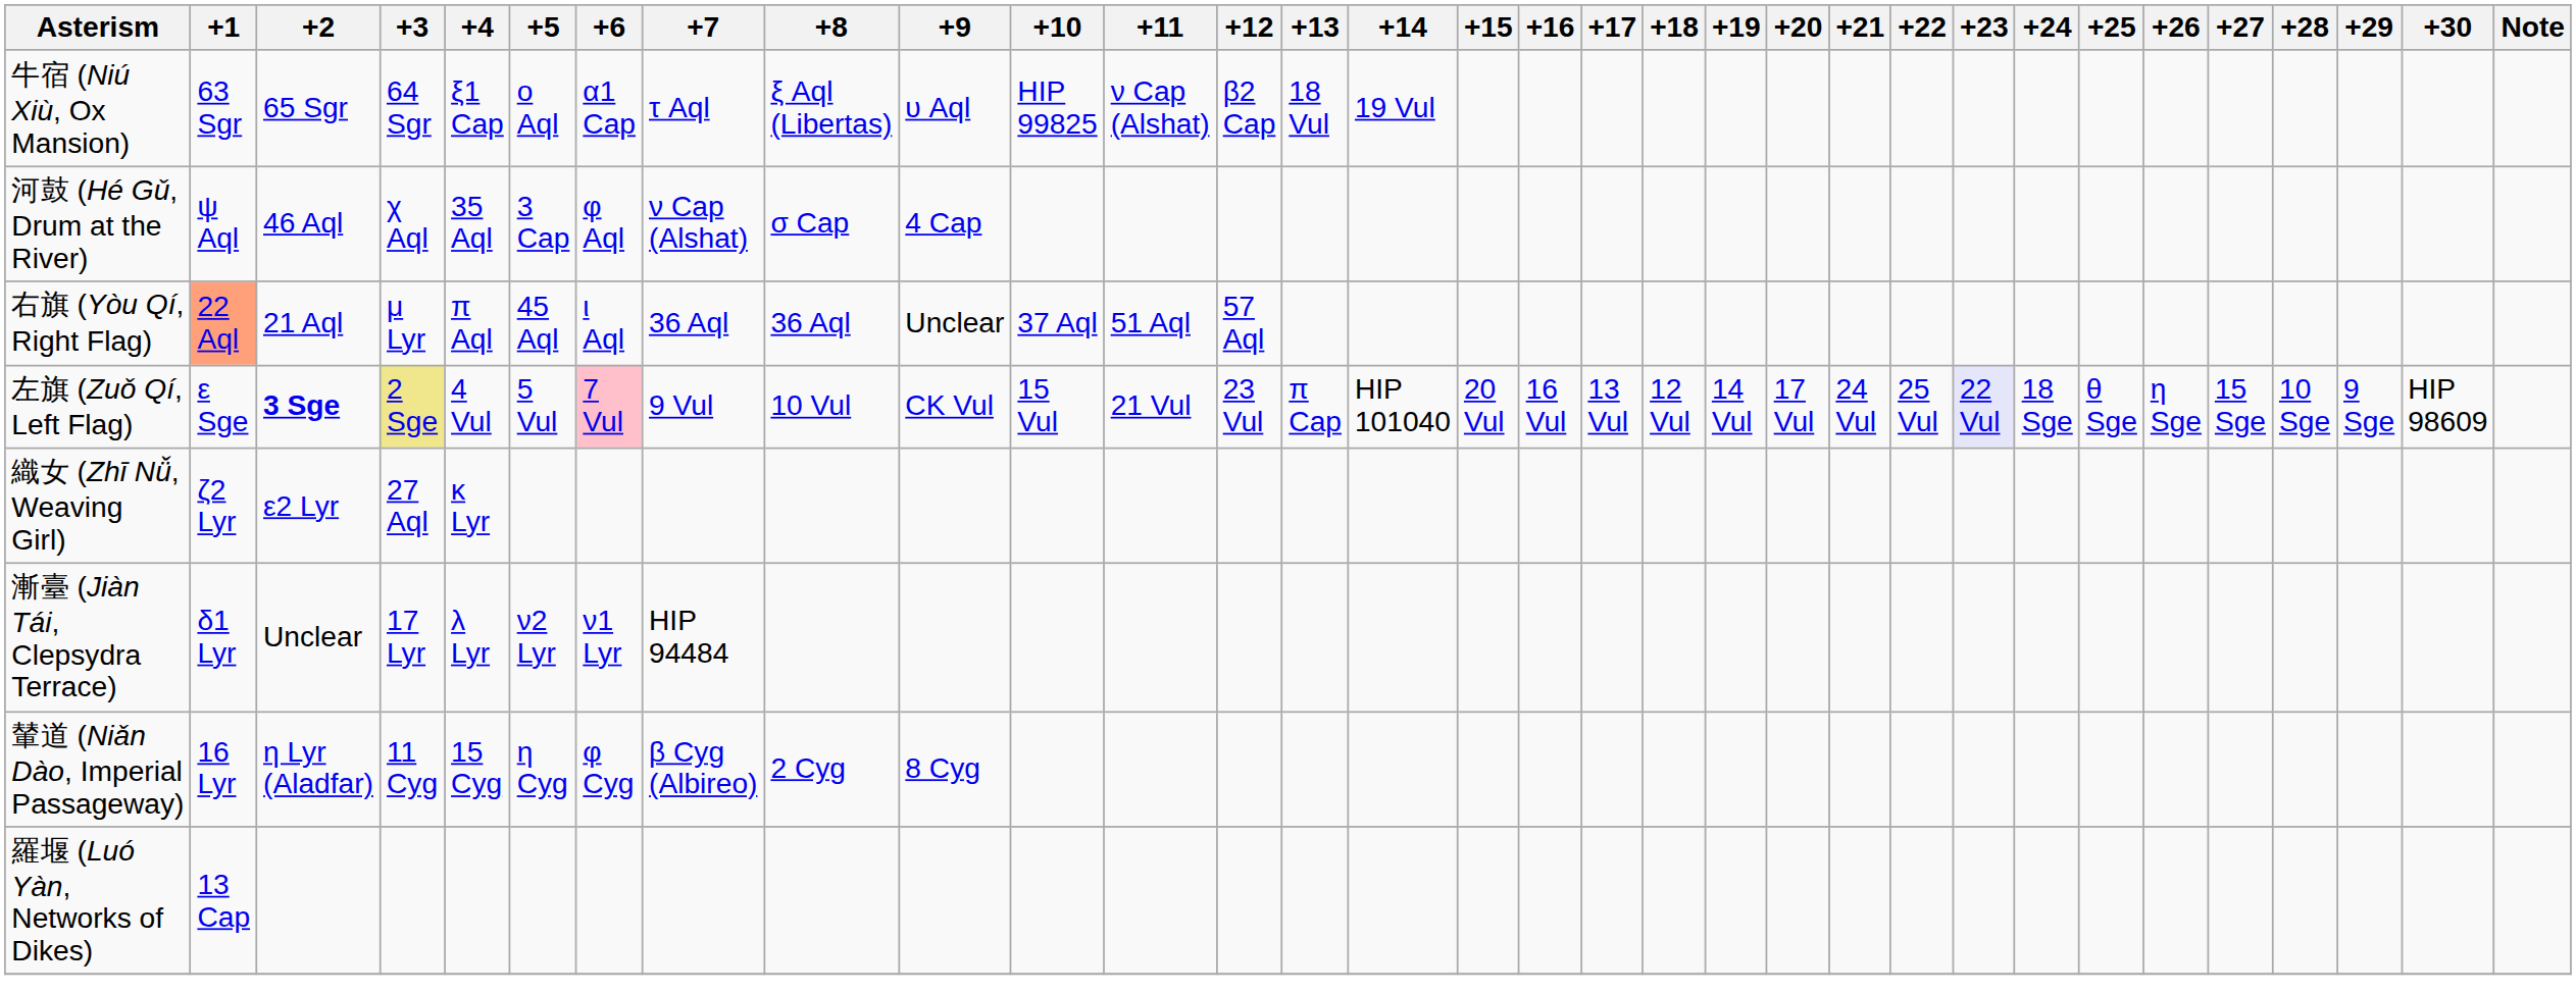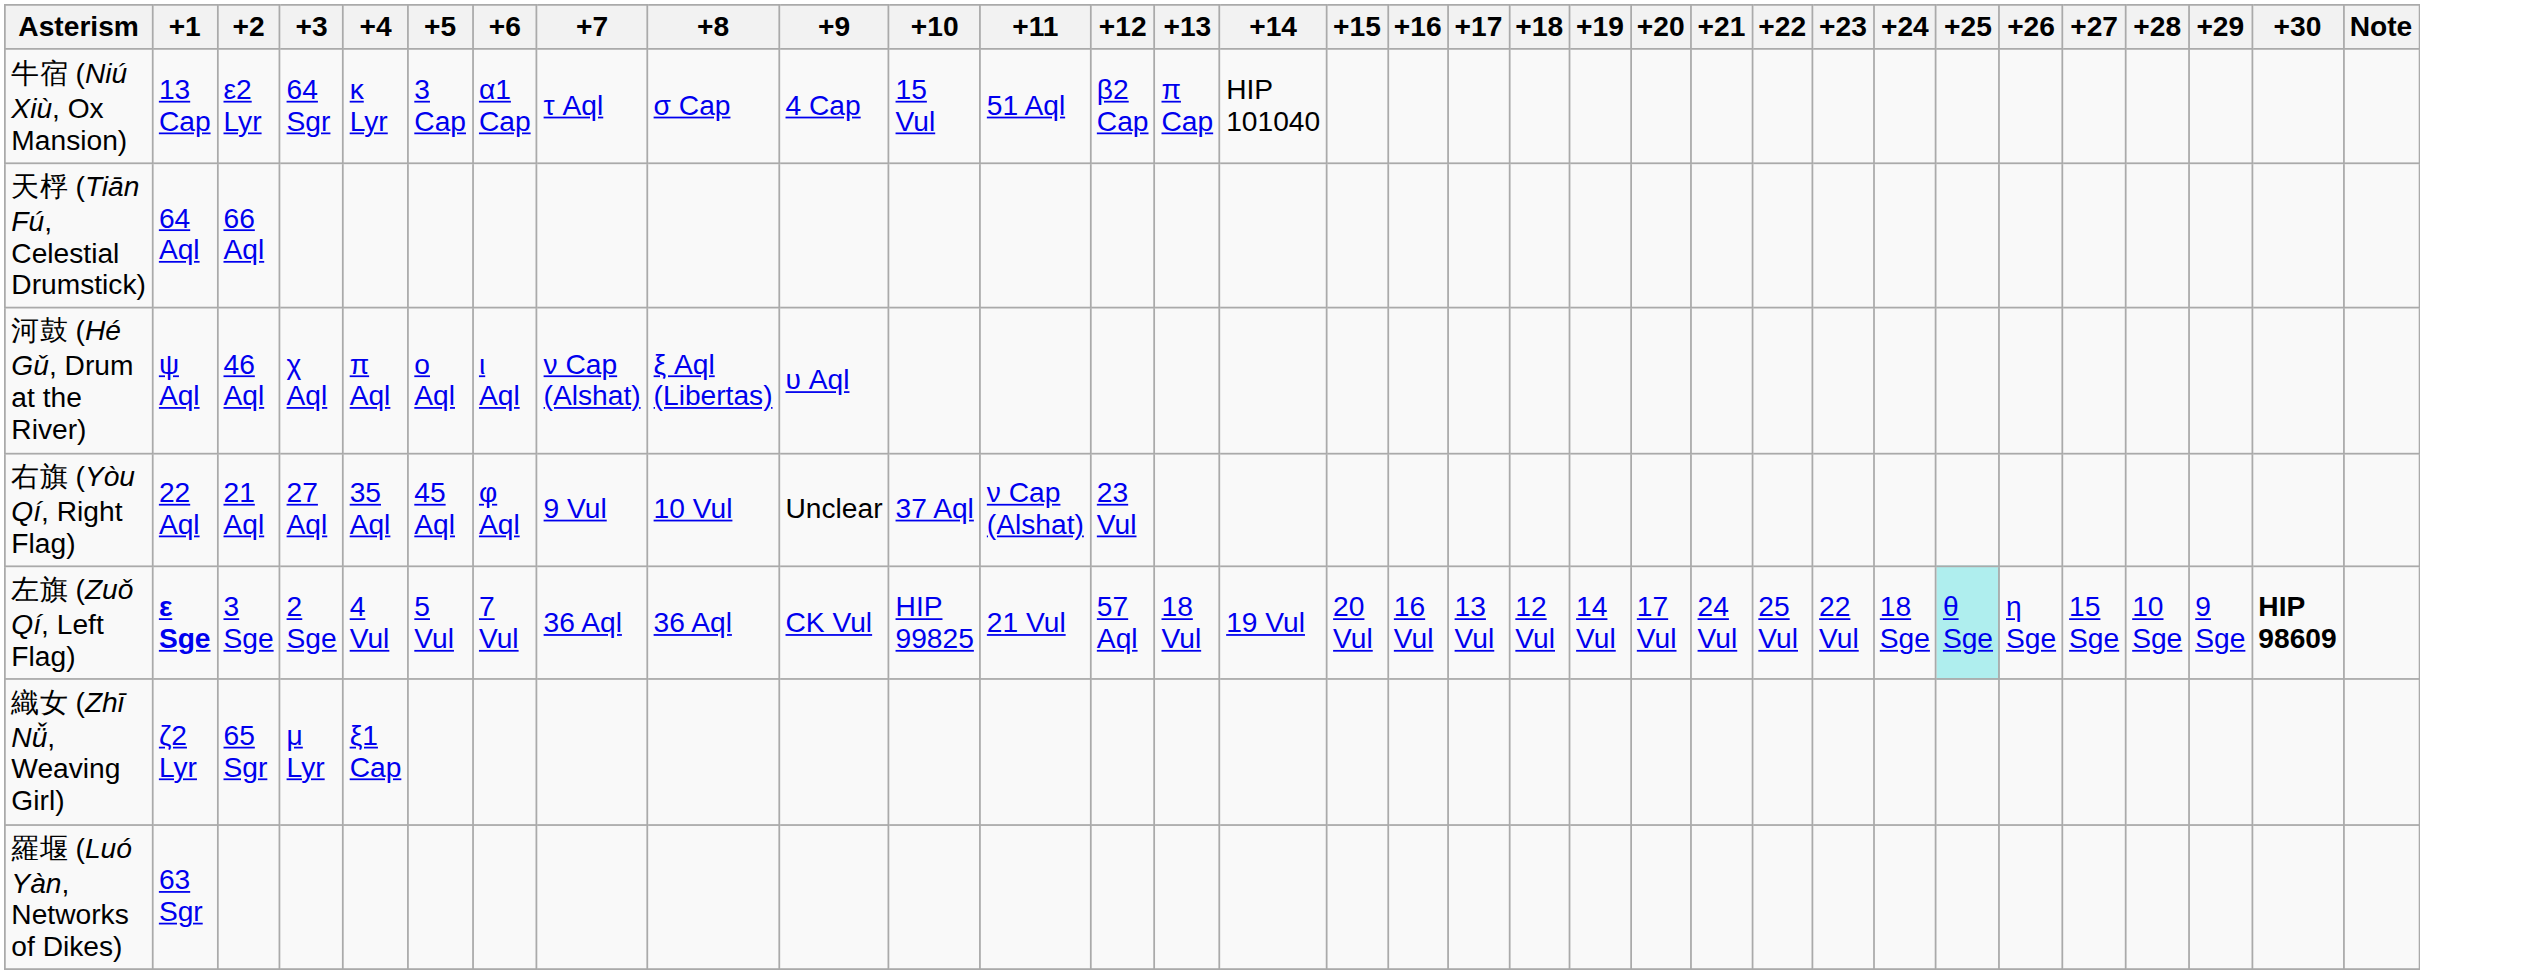牛宿 (Niú Xiù, Ox Mansion) | +1: 63 Sgr -> 13 Cap
牛宿 (Niú Xiù, Ox Mansion) | +2: 65 Sgr -> ε2 Lyr
牛宿 (Niú Xiù, Ox Mansion) | +4: ξ1 Cap -> κ Lyr
牛宿 (Niú Xiù, Ox Mansion) | +5: ο Aql -> 3 Cap
牛宿 (Niú Xiù, Ox Mansion) | +8: ξ Aql (Libertas) -> σ Cap
牛宿 (Niú Xiù, Ox Mansion) | +9: υ Aql -> 4 Cap
牛宿 (Niú Xiù, Ox Mansion) | +10: HIP 99825 -> 15 Vul
牛宿 (Niú Xiù, Ox Mansion) | +11: ν Cap (Alshat) -> 51 Aql
牛宿 (Niú Xiù, Ox Mansion) | +13: 18 Vul -> π Cap
牛宿 (Niú Xiù, Ox Mansion) | +14: 19 Vul -> HIP 101040
+ row: 天桴 (Tiān Fú, Celestial Drumstick) | 64 Aql | 66 Aql
河鼓 (Hé Gǔ, Drum at the River) | +4: 35 Aql -> π Aql
河鼓 (Hé Gǔ, Drum at the River) | +5: 3 Cap -> ο Aql
河鼓 (Hé Gǔ, Drum at the River) | +6: φ Aql -> ι Aql
河鼓 (Hé Gǔ, Drum at the River) | +8: σ Cap -> ξ Aql (Libertas)
河鼓 (Hé Gǔ, Drum at the River) | +9: 4 Cap -> υ Aql
右旗 (Yòu Qí, Right Flag) | +1: lightsalmon background -> no background
右旗 (Yòu Qí, Right Flag) | +3: μ Lyr -> 27 Aql
右旗 (Yòu Qí, Right Flag) | +4: π Aql -> 35 Aql
右旗 (Yòu Qí, Right Flag) | +6: ι Aql -> φ Aql
右旗 (Yòu Qí, Right Flag) | +7: 36 Aql -> 9 Vul
右旗 (Yòu Qí, Right Flag) | +8: 36 Aql -> 10 Vul
右旗 (Yòu Qí, Right Flag) | +11: 51 Aql -> ν Cap (Alshat)
右旗 (Yòu Qí, Right Flag) | +12: 57 Aql -> 23 Vul
左旗 (Zuǒ Qí, Left Flag) | +1: normal -> bold
左旗 (Zuǒ Qí, Left Flag) | +2: bold -> normal
左旗 (Zuǒ Qí, Left Flag) | +3: khaki background -> no background
左旗 (Zuǒ Qí, Left Flag) | +6: pink background -> no background
左旗 (Zuǒ Qí, Left Flag) | +7: 9 Vul -> 36 Aql
左旗 (Zuǒ Qí, Left Flag) | +8: 10 Vul -> 36 Aql
左旗 (Zuǒ Qí, Left Flag) | +10: 15 Vul -> HIP 99825
左旗 (Zuǒ Qí, Left Flag) | +12: 23 Vul -> 57 Aql
左旗 (Zuǒ Qí, Left Flag) | +13: π Cap -> 18 Vul
左旗 (Zuǒ Qí, Left Flag) | +14: HIP 101040 -> 19 Vul
左旗 (Zuǒ Qí, Left Flag) | +23: lavender background -> no background
左旗 (Zuǒ Qí, Left Flag) | +25: no background -> paleturquoise background
左旗 (Zuǒ Qí, Left Flag) | +30: normal -> bold
織女 (Zhī Nǚ, Weaving Girl) | +2: ε2 Lyr -> 65 Sgr
織女 (Zhī Nǚ, Weaving Girl) | +3: 27 Aql -> μ Lyr
織女 (Zhī Nǚ, Weaving Girl) | +4: κ Lyr -> ξ1 Cap
- row: 漸臺 (Jiàn Tái, Clepsydra Terrace) | δ1 Lyr | Unclear | 17 Lyr | λ Lyr | ν2 Lyr | ν1 Lyr | HIP 94484
- row: 輦道 (Niǎn Dào, Imperial Passageway) | 16 Lyr | η Lyr (Aladfar) | 11 Cyg | 15 Cyg | η Cyg | φ Cyg | β Cyg (Albireo) | 2 Cyg | 8 Cyg
羅堰 (Luó Yàn, Networks of Dikes) | +1: 13 Cap -> 63 Sgr
